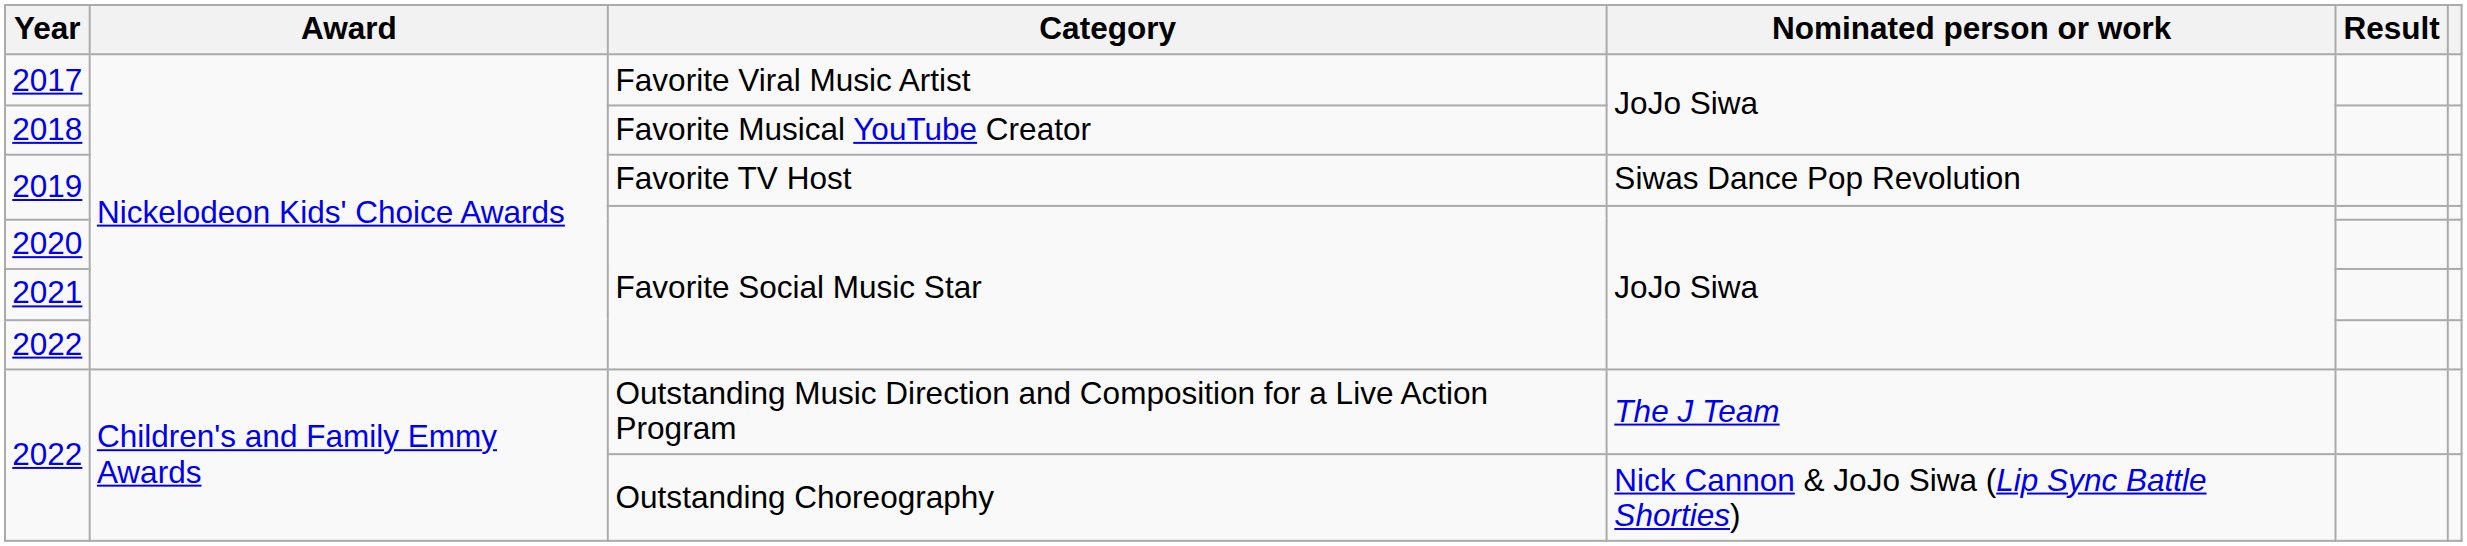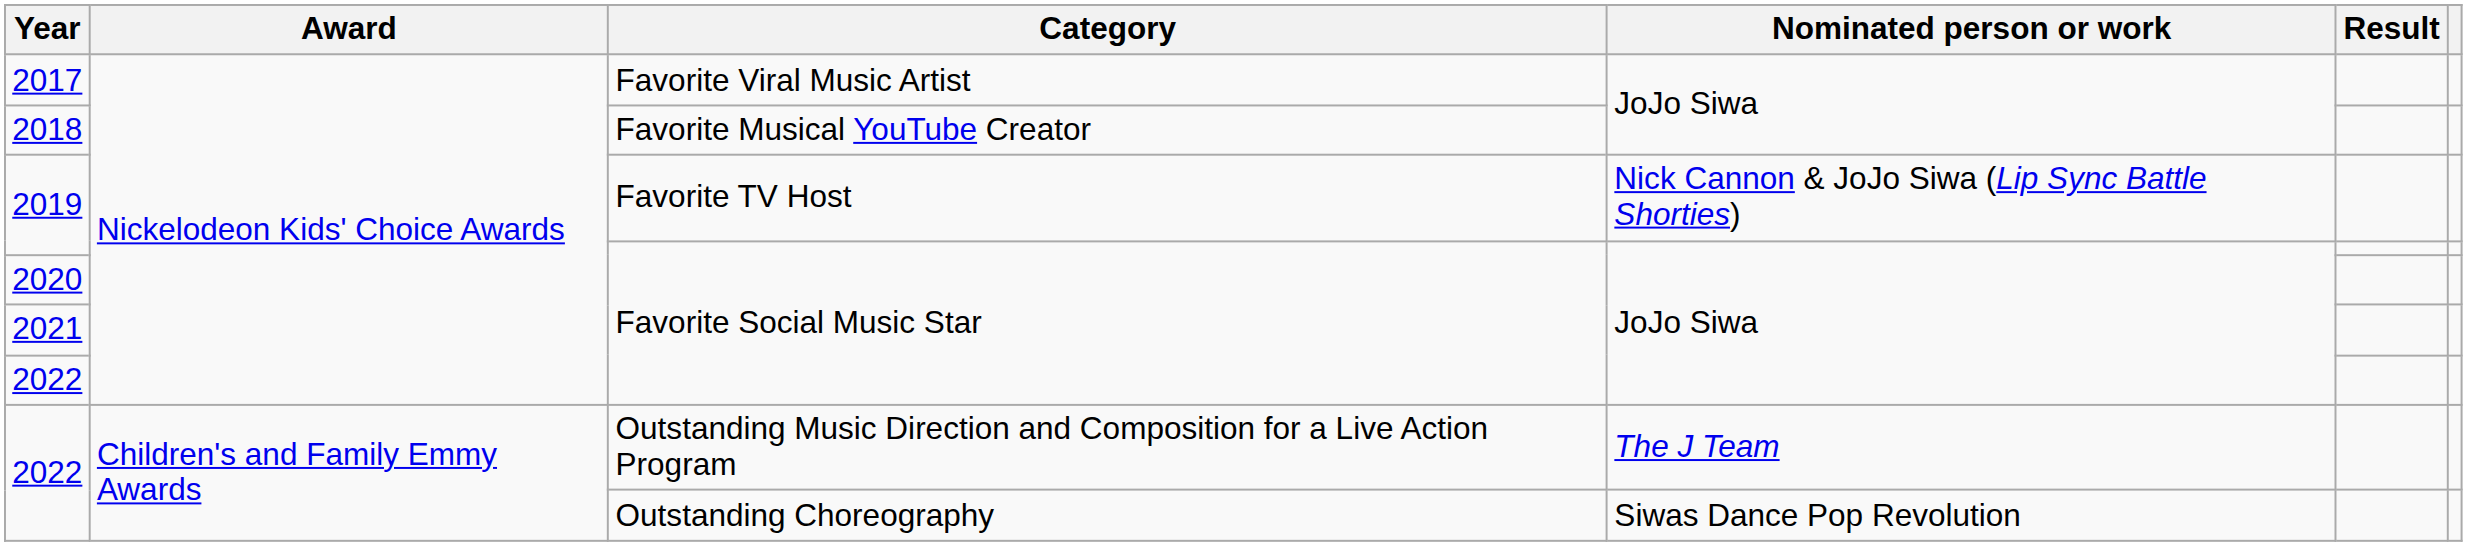2019 / Favorite TV Host | Nominated person or work: Siwas Dance Pop Revolution -> Nick Cannon & JoJo Siwa (Lip Sync Battle Shorties)
2022 / Outstanding Choreography | Nominated person or work: Nick Cannon & JoJo Siwa (Lip Sync Battle Shorties) -> Siwas Dance Pop Revolution
